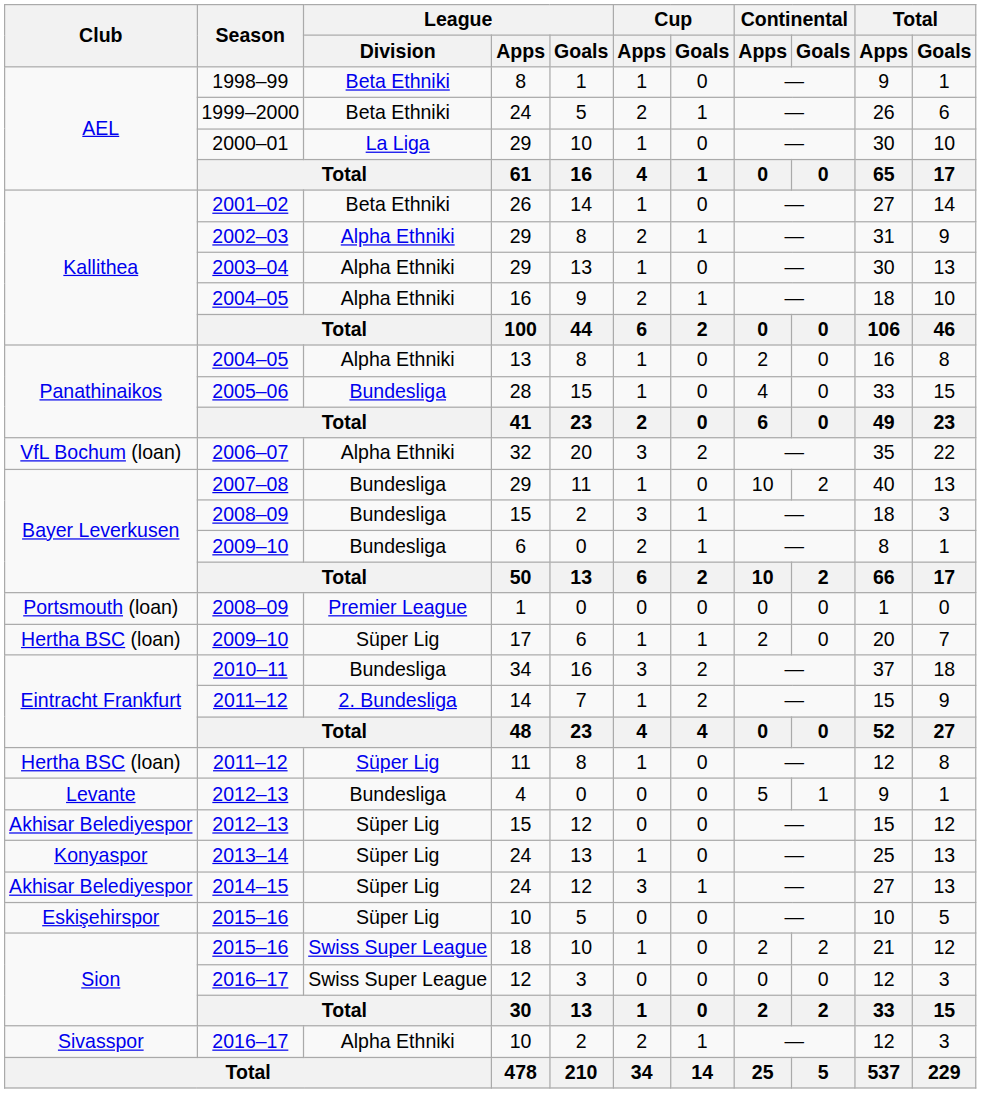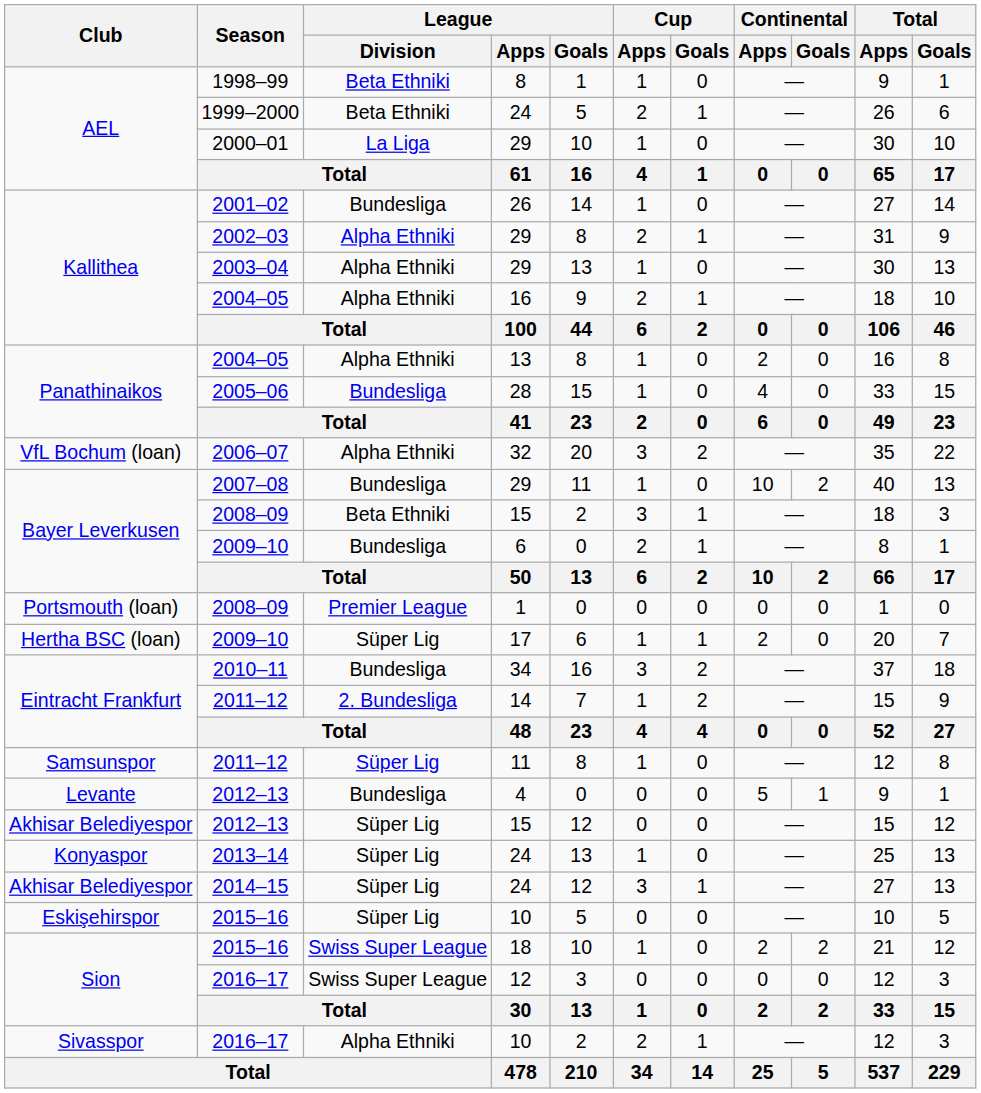2001–02 | League / Division: Beta Ethniki -> Bundesliga
2008–09 / 15 | League / Division: Bundesliga -> Beta Ethniki
2011–12 / 11 | Club: Hertha BSC (loan) -> Samsunspor
